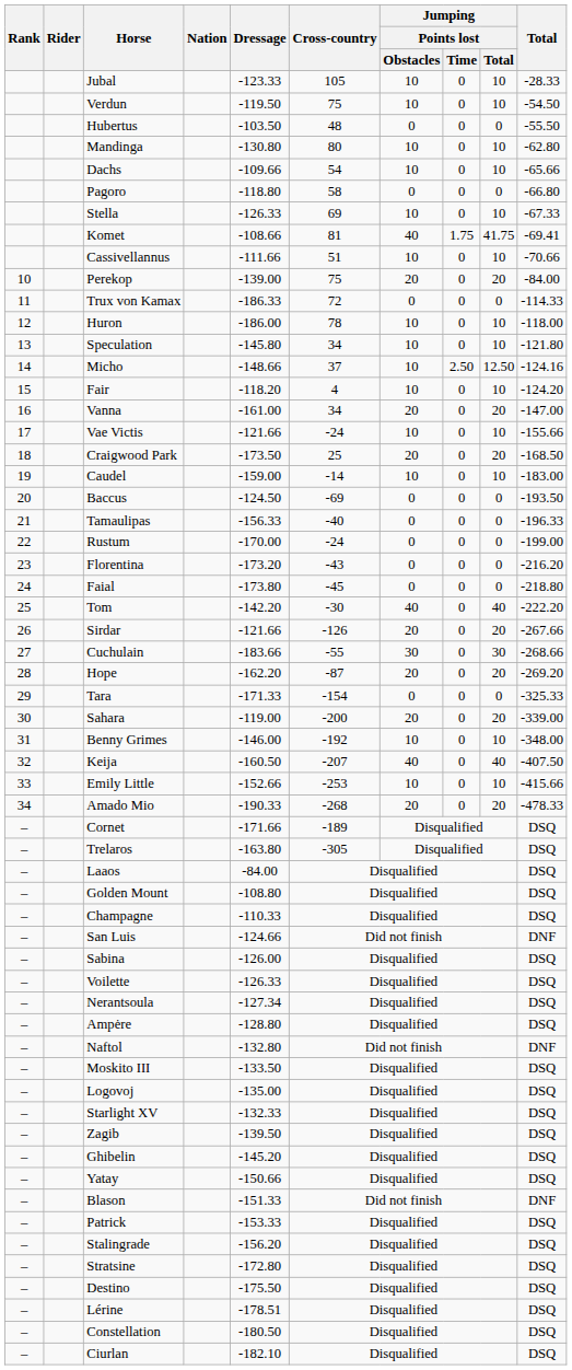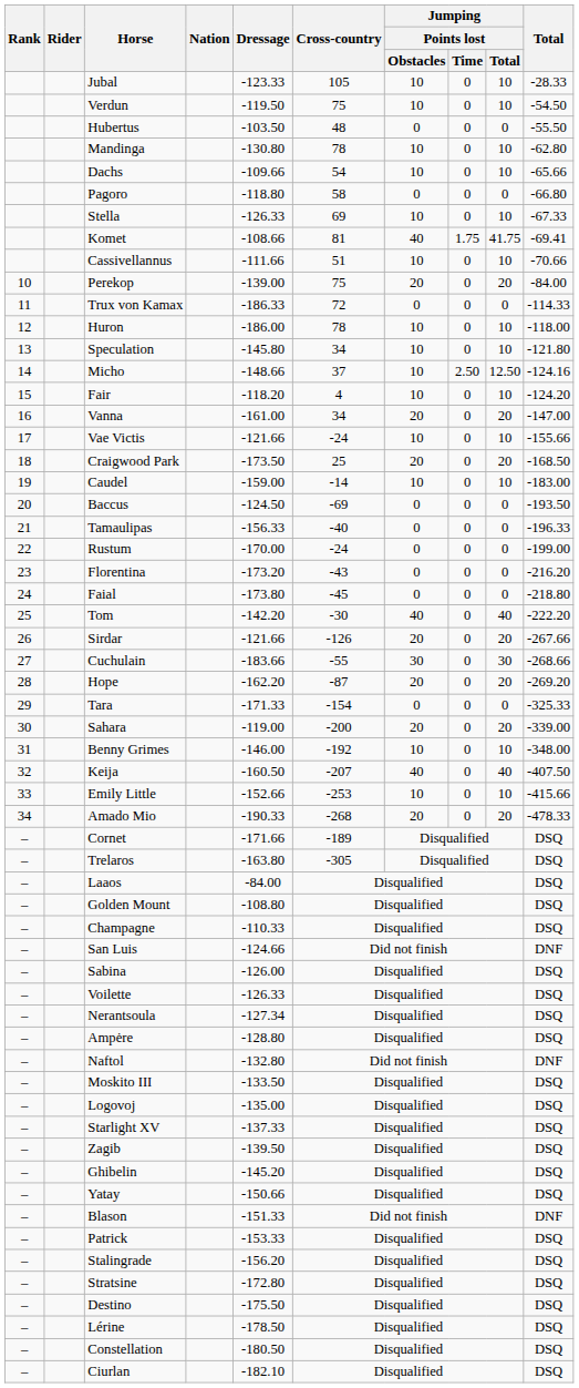Mandinga | Cross-country: 80 -> 78
Starlight XV | Dressage: -132.33 -> -137.33
Lérine | Dressage: -178.51 -> -178.50
